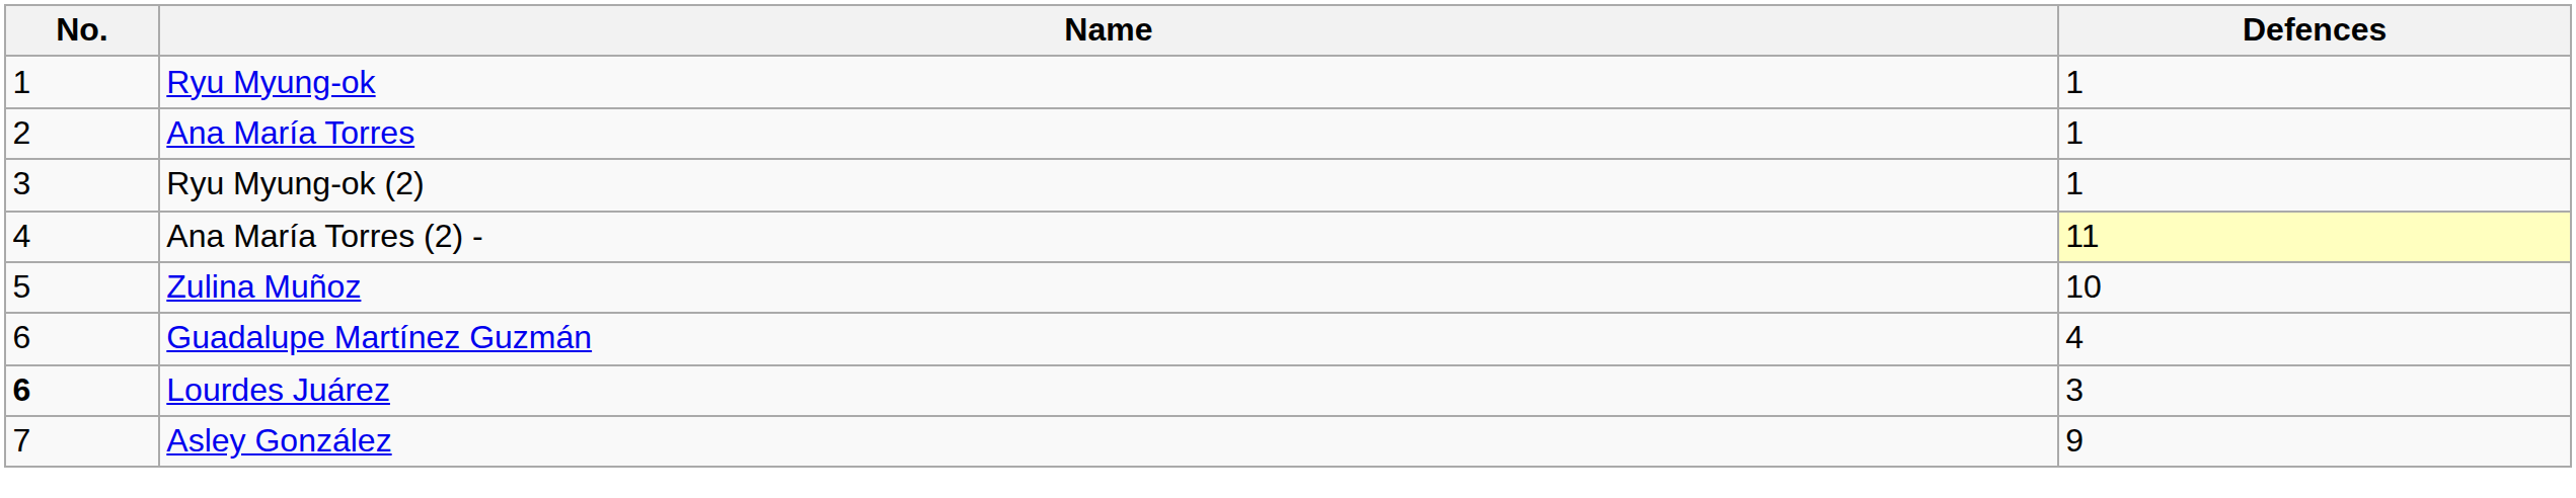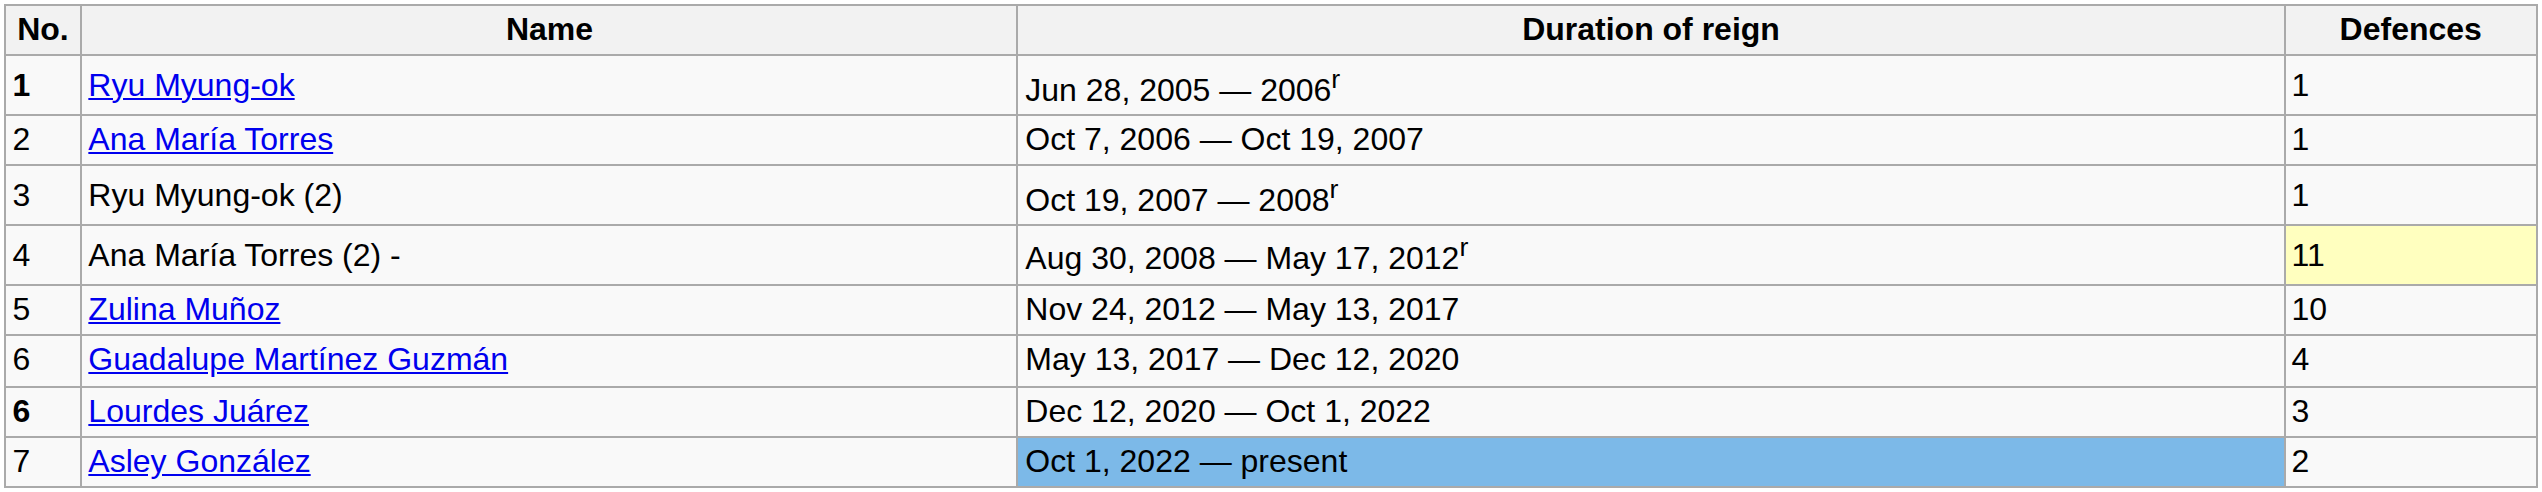+ column: Duration of reign | Jun 28, 2005 — 2006r | Oct 7, 2006 — Oct 19, 2007 | Oct 19, 2007 — 2008r | Aug 30, 2008 — May 17, 2012r | Nov 24, 2012 — May 13, 2017 | May 13, 2017 — Dec 12, 2020 | Dec 12, 2020 — Oct 1, 2022 | Oct 1, 2022 — present
Ryu Myung-ok | No.: normal -> bold
Asley González | Defences: 9 -> 2
